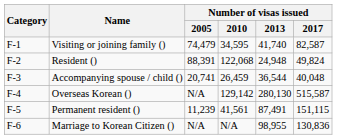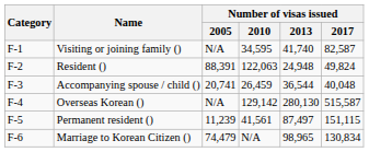Visiting or joining family () | Number of visas issued / 2005: 74,479 -> N/A
Resident () | Number of visas issued / 2010: 122,068 -> 122,063
Permanent resident () | Number of visas issued / 2013: 87,491 -> 87,497
Marriage to Korean Citizen () | Number of visas issued / 2005: N/A -> 74,479
Marriage to Korean Citizen () | Number of visas issued / 2013: 98,955 -> 98,965
Marriage to Korean Citizen () | Number of visas issued / 2017: 130,836 -> 130,834
